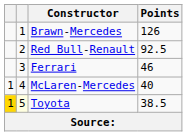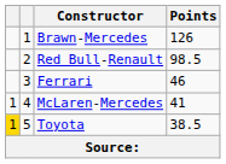Red Bull-Renault | Points: 92.5 -> 98.5
McLaren-Mercedes | Points: 40 -> 41
Toyota | column 2: lightyellow background -> no background
